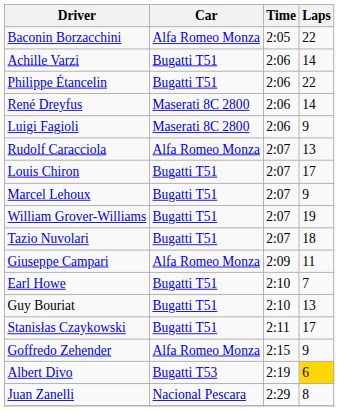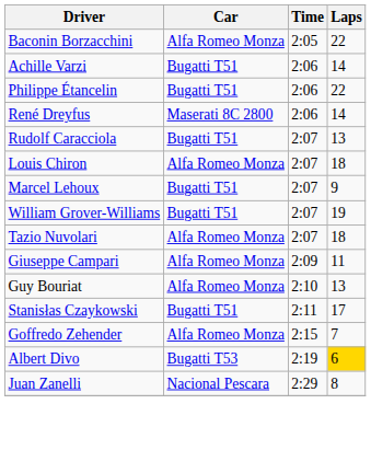- row: Luigi Fagioli | Maserati 8C 2800 | 2:06 | 9
Rudolf Caracciola | Car: Alfa Romeo Monza -> Bugatti T51
Louis Chiron | Car: Bugatti T51 -> Alfa Romeo Monza
Louis Chiron | Laps: 17 -> 18
Tazio Nuvolari | Car: Bugatti T51 -> Alfa Romeo Monza
- row: Earl Howe | Bugatti T51 | 2:10 | 7
Guy Bouriat | Car: Bugatti T51 -> Alfa Romeo Monza
Goffredo Zehender | Laps: 9 -> 7
